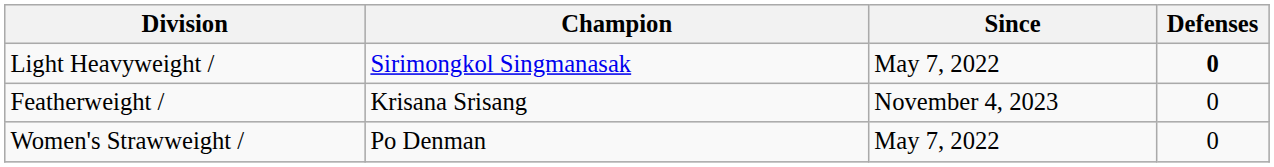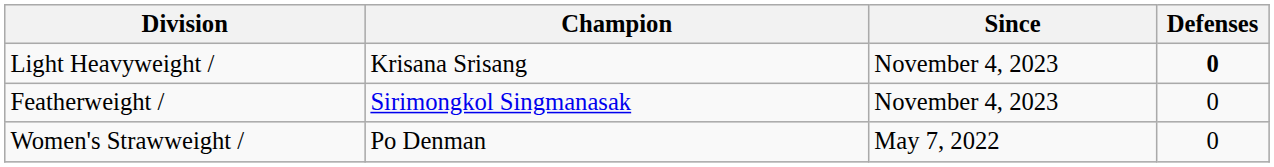Light Heavyweight / | Champion: Sirimongkol Singmanasak -> Krisana Srisang
Light Heavyweight / | Since: May 7, 2022 -> November 4, 2023
Featherweight / | Champion: Krisana Srisang -> Sirimongkol Singmanasak
